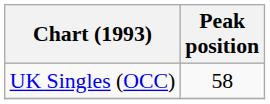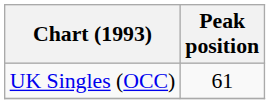UK Singles (OCC) | Peak position: 58 -> 61
